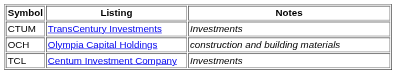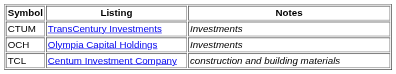OCH | Notes: construction and building materials -> Investments
TCL | Notes: Investments -> construction and building materials
